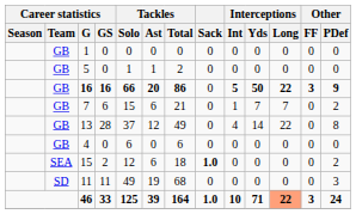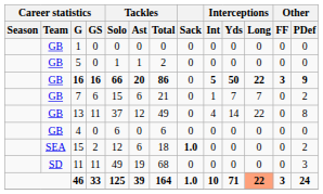13 | Career statistics / GS: 28 -> 11
